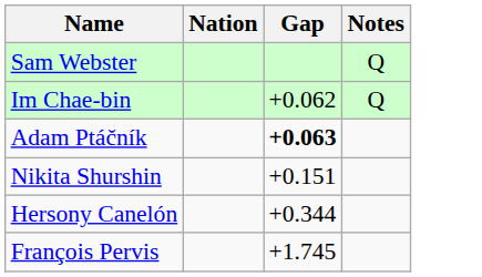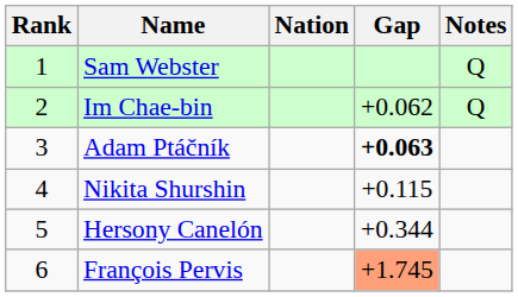+ column: Rank | 1 | 2 | 3 | 4 | 5 | 6
Nikita Shurshin | Gap: +0.151 -> +0.115
François Pervis | Gap: no background -> lightsalmon background
